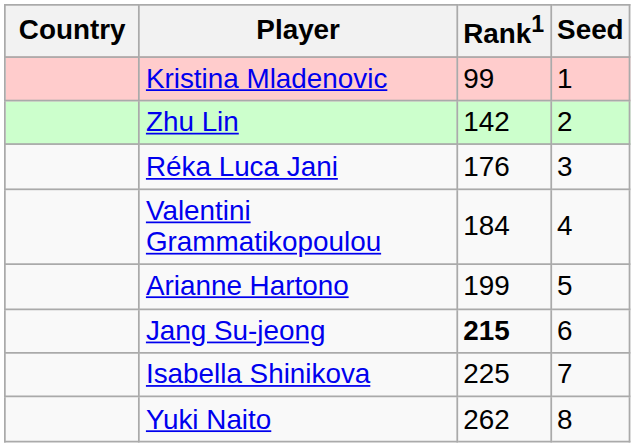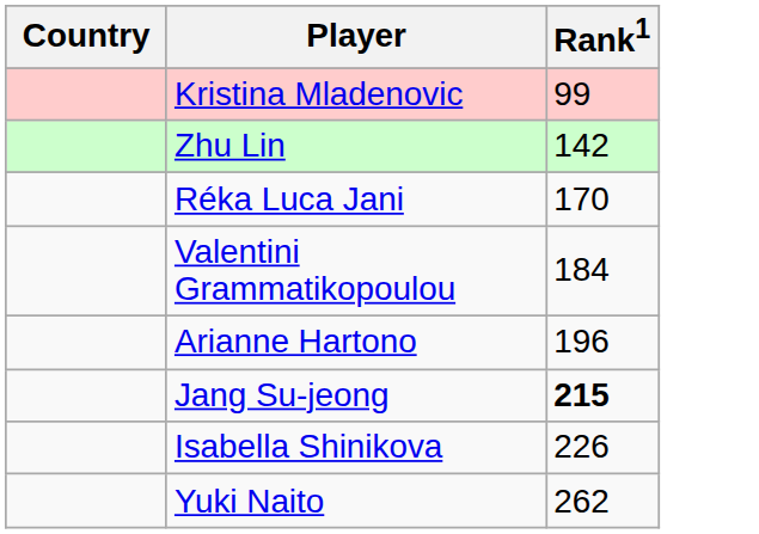- column: Seed | 1 | 2 | 3 | 4 | 5 | 6 | 7 | 8
Réka Luca Jani | Rank1: 176 -> 170
Arianne Hartono | Rank1: 199 -> 196
Isabella Shinikova | Rank1: 225 -> 226
